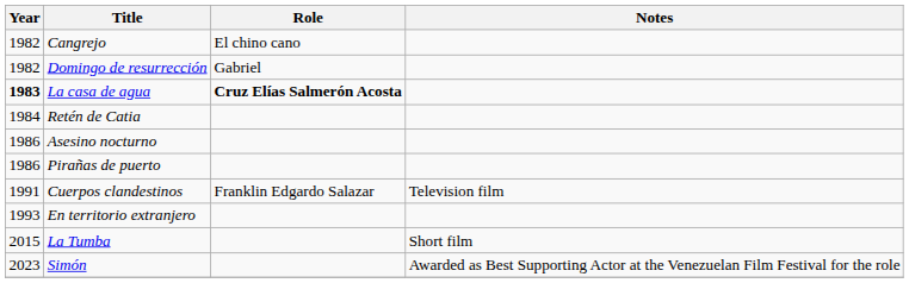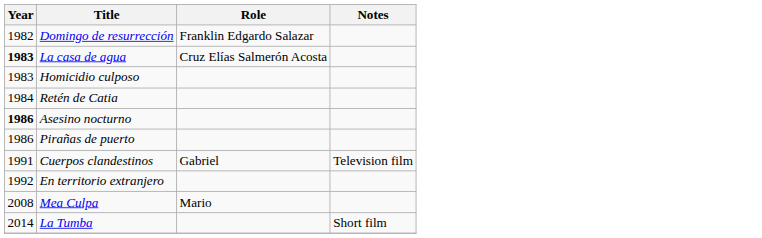- row: 1982 | Cangrejo | El chino cano
Domingo de resurrección | Role: Gabriel -> Franklin Edgardo Salazar
La casa de agua | Role: bold -> normal
+ row: 1983 | Homicidio culposo
Asesino nocturno | Year: normal -> bold
Cuerpos clandestinos | Role: Franklin Edgardo Salazar -> Gabriel
En territorio extranjero | Year: 1993 -> 1992
+ row: 2008 | Mea Culpa | Mario
La Tumba | Year: 2015 -> 2014
- row: 2023 | Simón | Awarded as Best Supporting Actor at the Venezuelan Film Festival for the role
